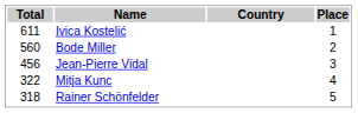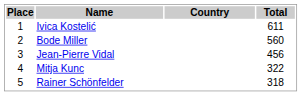columns swapped: Place <-> Total
